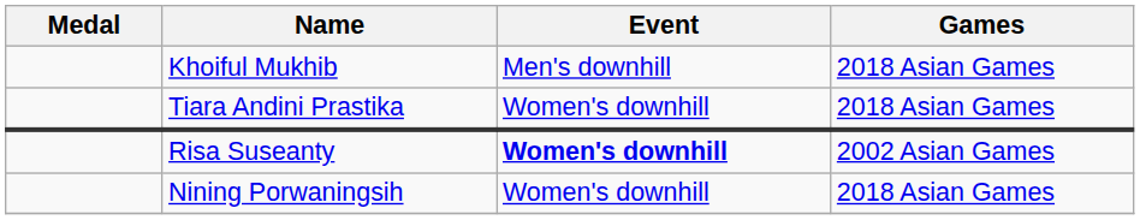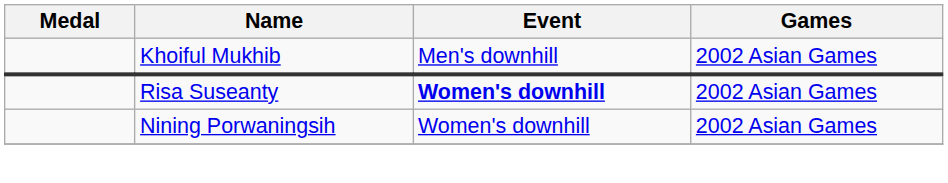Khoiful Mukhib | Games: 2018 Asian Games -> 2002 Asian Games
- row: Tiara Andini Prastika | Women's downhill | 2018 Asian Games
Nining Porwaningsih | Games: 2018 Asian Games -> 2002 Asian Games
